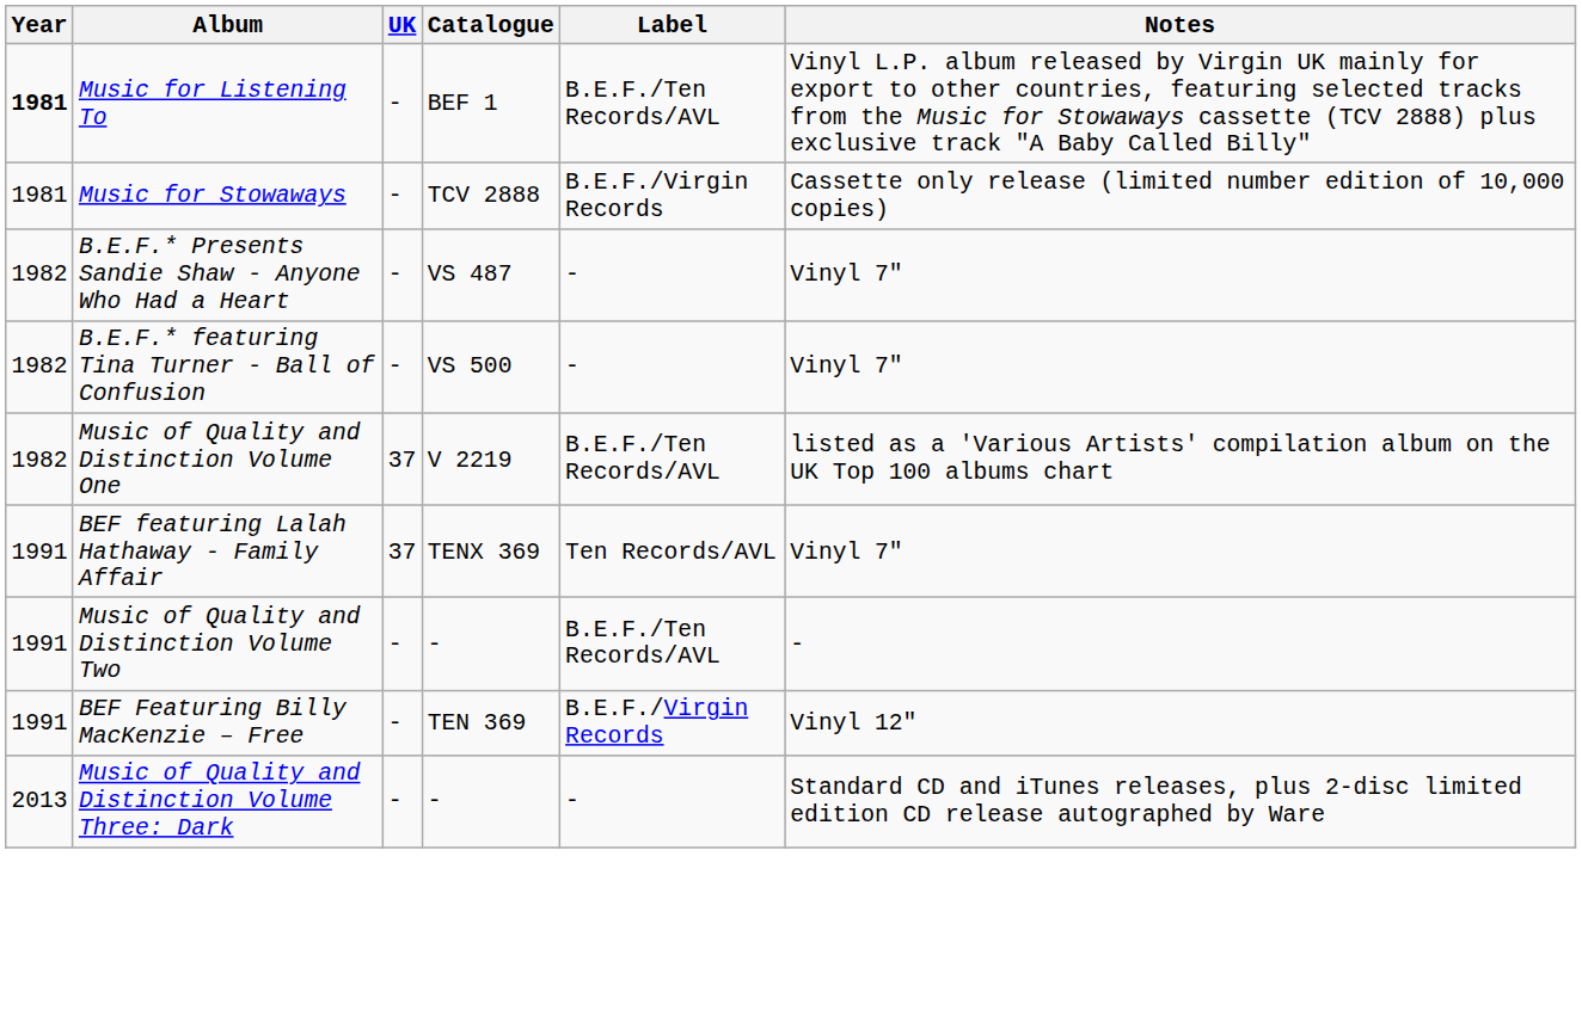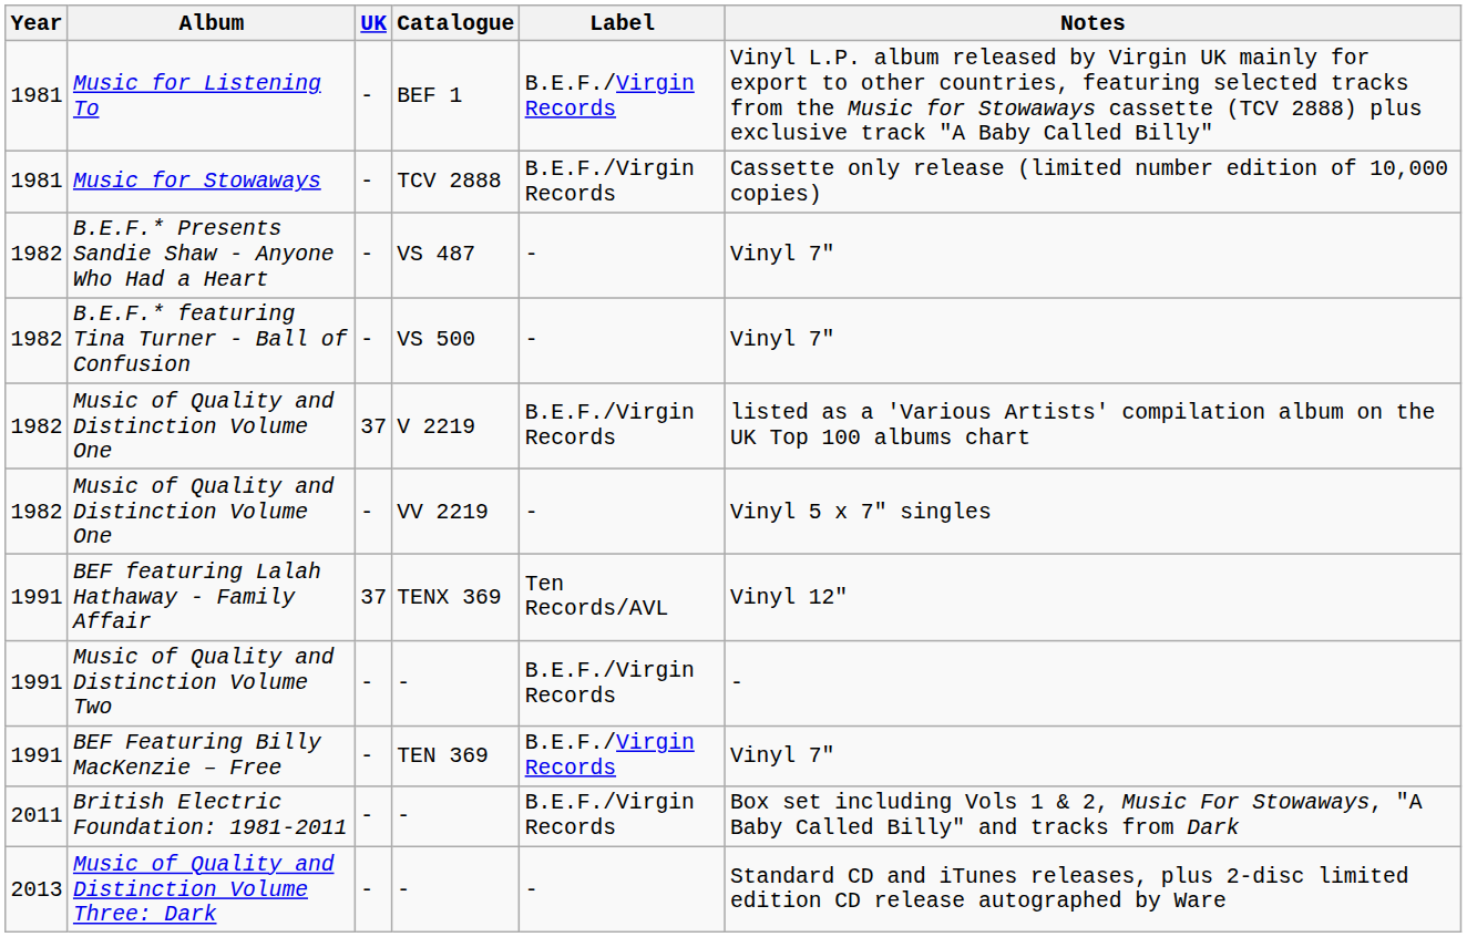Music for Listening To | Year: bold -> normal
Music for Listening To | Label: B.E.F./Ten Records/AVL -> B.E.F./Virgin Records
Music of Quality and Distinction Volume One / V 2219 | Label: B.E.F./Ten Records/AVL -> B.E.F./Virgin Records
+ row: 1982 | Music of Quality and Distinction Volume One | - | VV 2219 | - | Vinyl 5 x 7" singles
BEF featuring Lalah Hathaway - Family Affair | Notes: Vinyl 7" -> Vinyl 12"
Music of Quality and Distinction Volume Two | Label: B.E.F./Ten Records/AVL -> B.E.F./Virgin Records
BEF Featuring Billy MacKenzie – Free | Notes: Vinyl 12" -> Vinyl 7"
+ row: 2011 | British Electric Foundation: 1981-2011 | - | - | B.E.F./Virgin Records | Box set including Vols 1 & 2, Music For Stowaways, "A Baby Called Billy" and tracks from Dark
